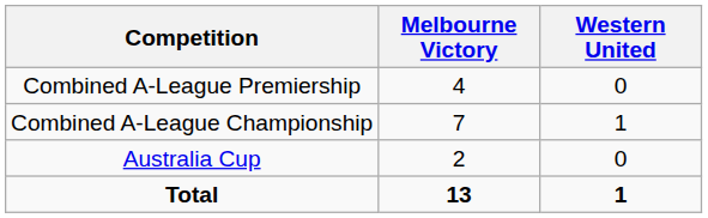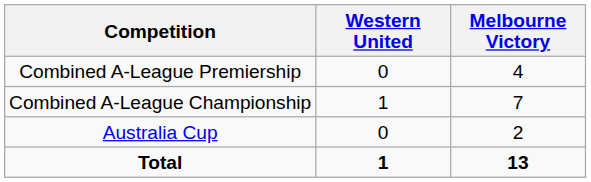columns swapped: Melbourne Victory <-> Western United
